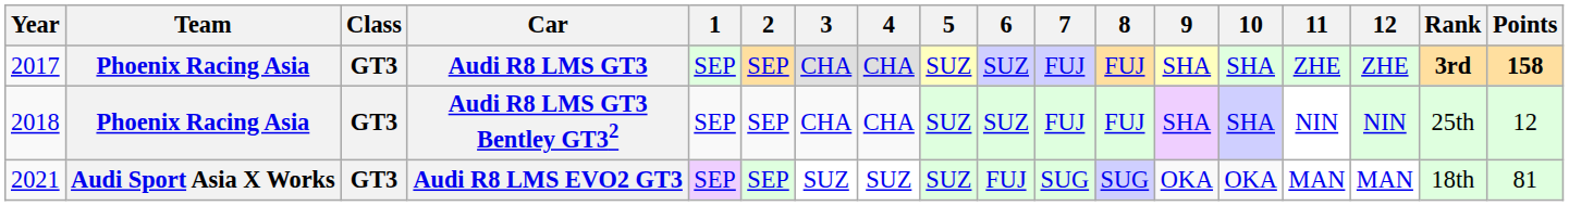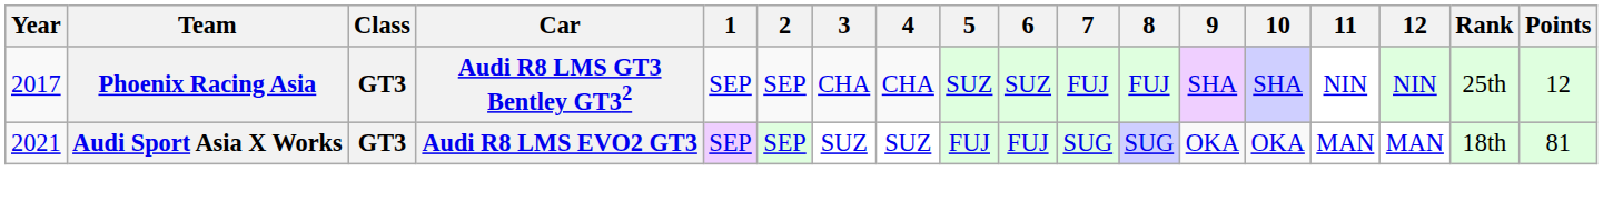- row: 2017 | Phoenix Racing Asia | GT3 | Audi R8 LMS GT3 | SEP | SEP | CHA | CHA | SUZ | SUZ | FUJ | FUJ | SHA | SHA | ZHE | ZHE | 3rd | 158
Audi R8 LMS GT3 Bentley GT32 | Year: 2018 -> 2017
Audi R8 LMS EVO2 GT3 | 5: SUZ -> FUJ
